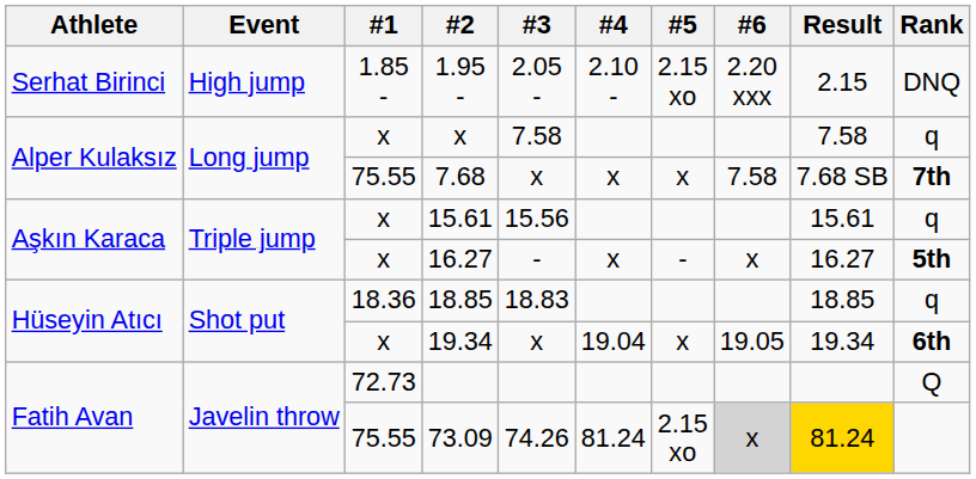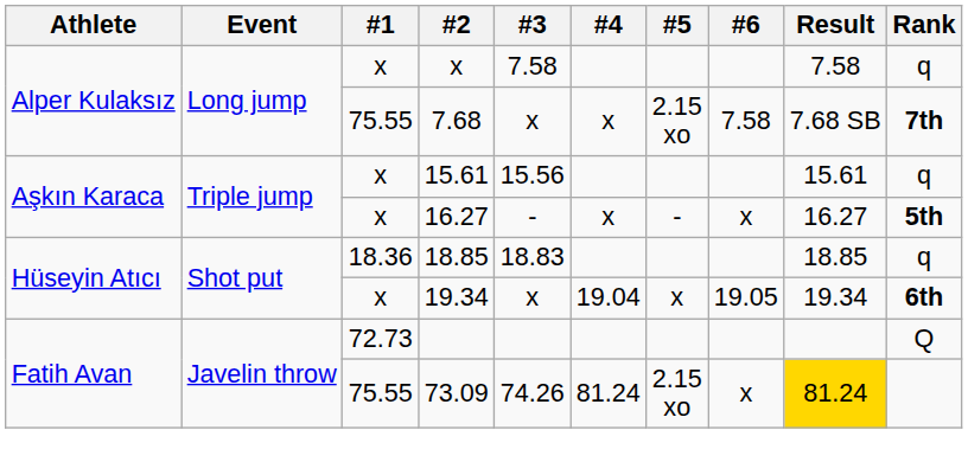- row: Serhat Birinci | High jump | 1.85 - | 1.95 - | 2.05 - | 2.10 - | 2.15 xo | 2.20 xxx | 2.15 | DNQ
7.68 | #5: x -> 2.15 xo
73.09 | #6: lightgrey background -> no background
